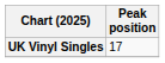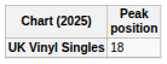UK Vinyl Singles | Peak position: 17 -> 18
